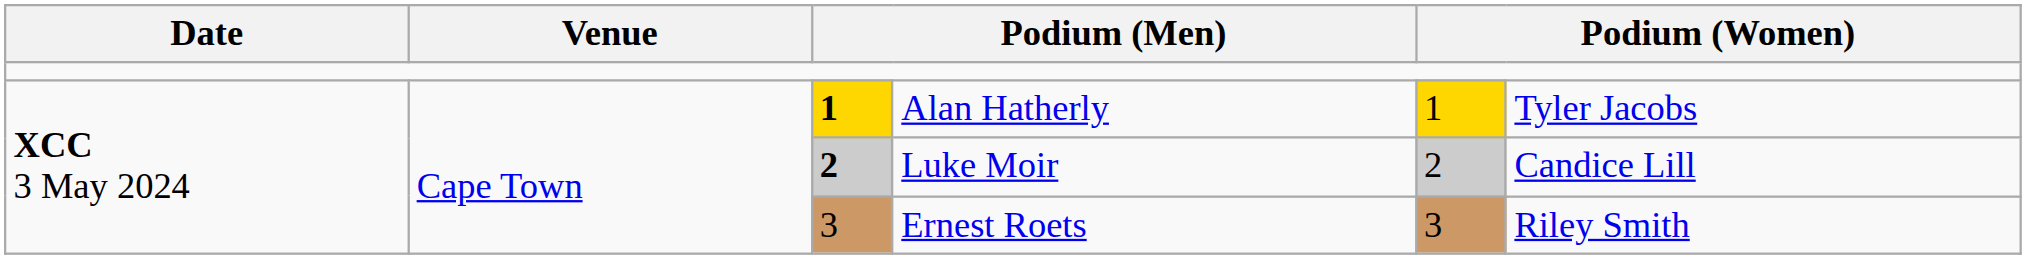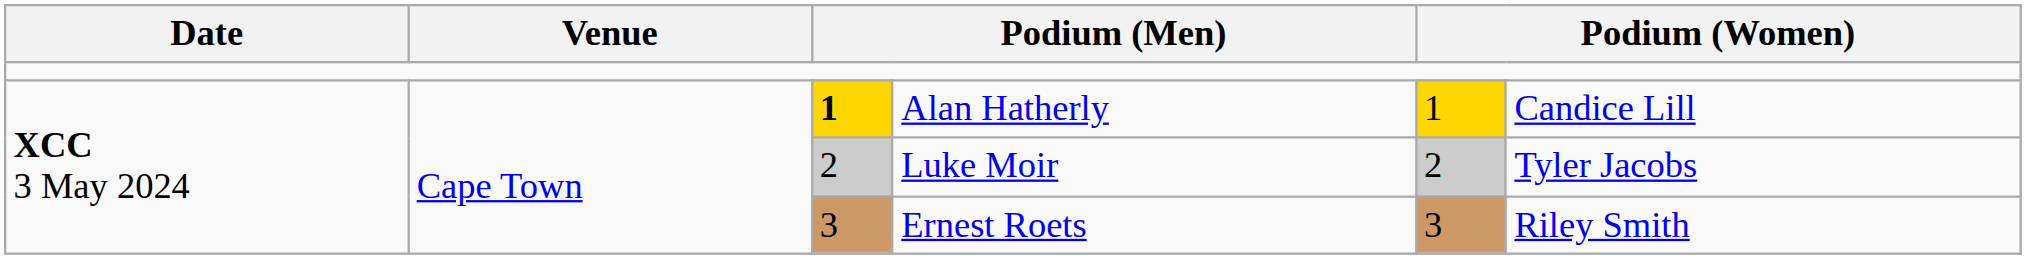Alan Hatherly | column 6: Tyler Jacobs -> Candice Lill
Luke Moir | column 3: bold -> normal
Luke Moir | column 6: Candice Lill -> Tyler Jacobs
